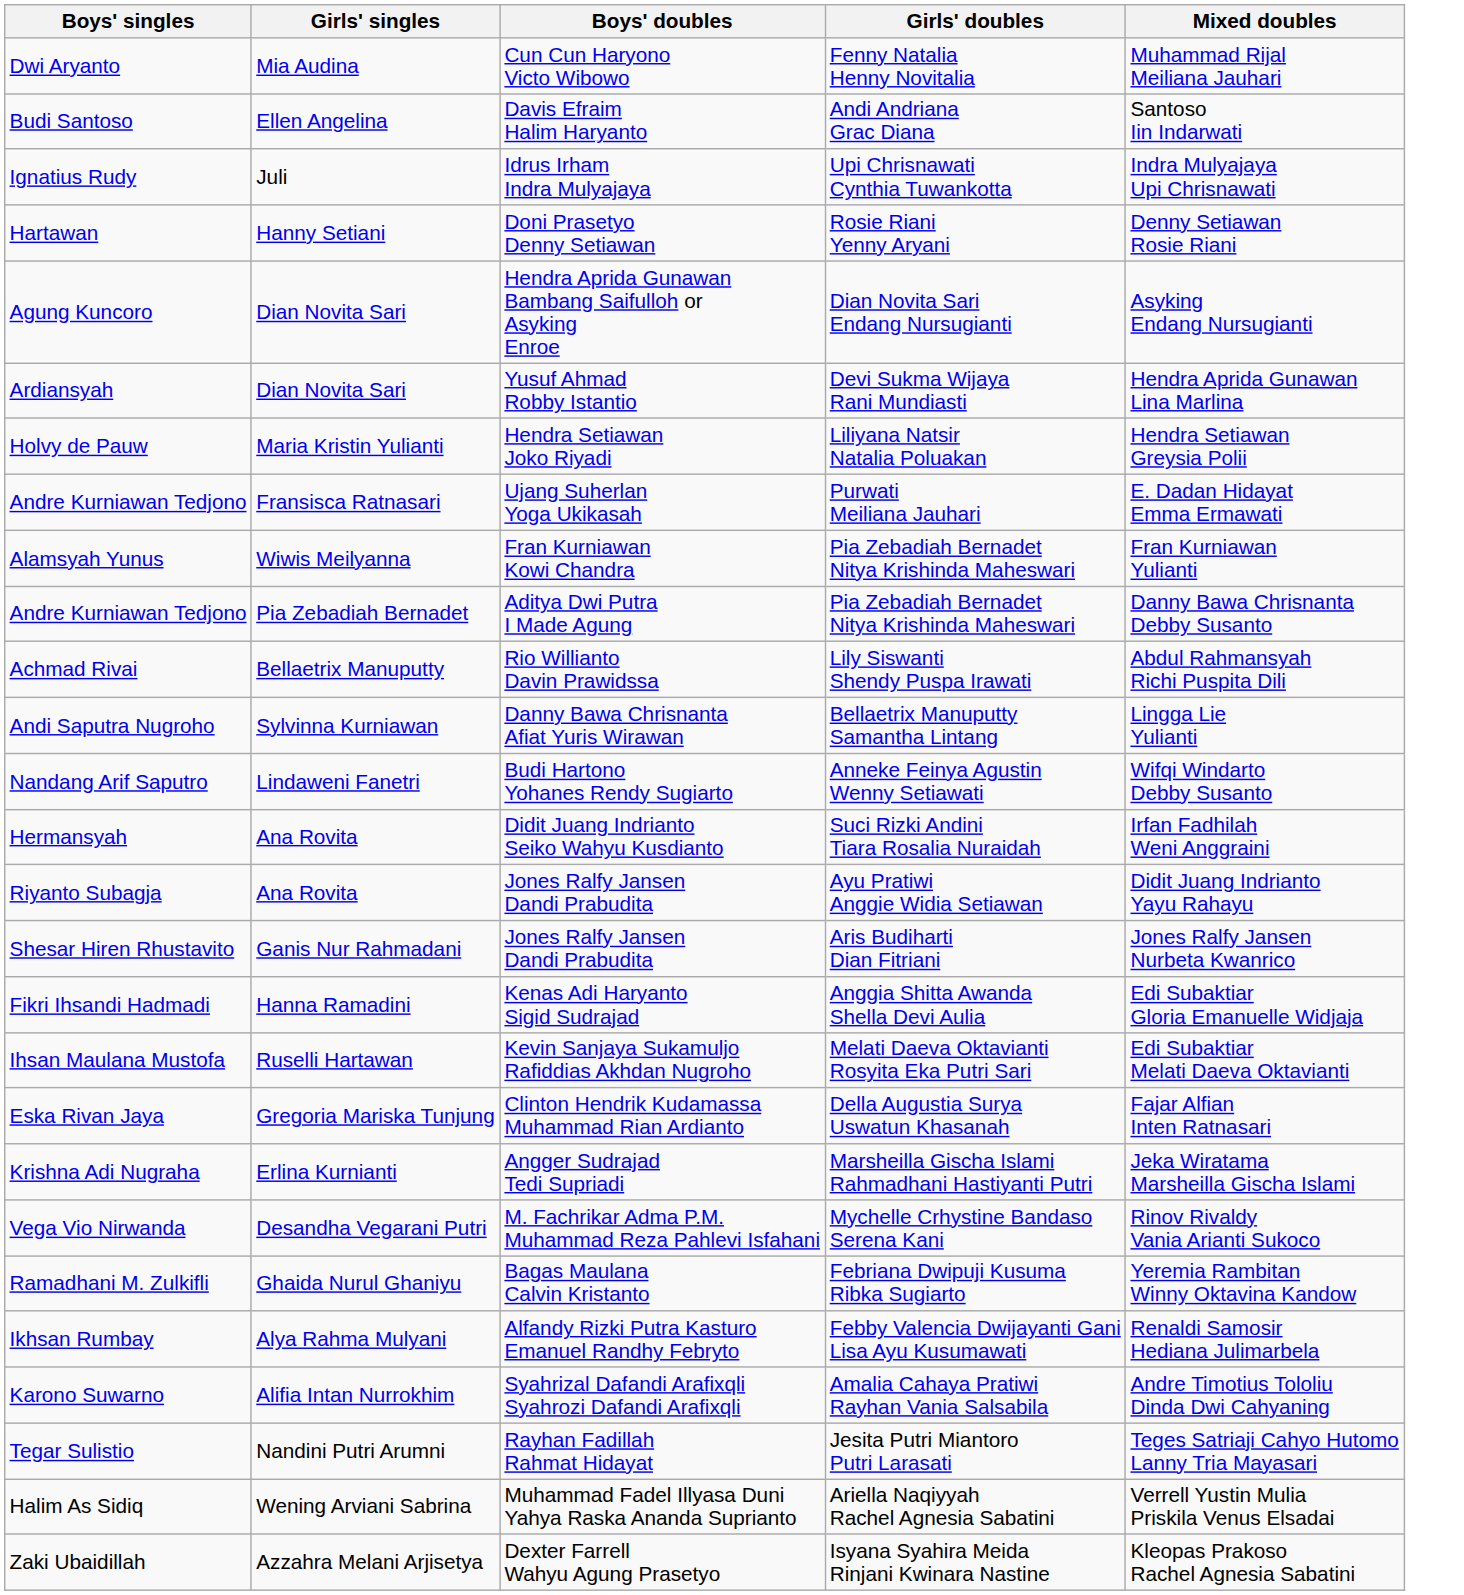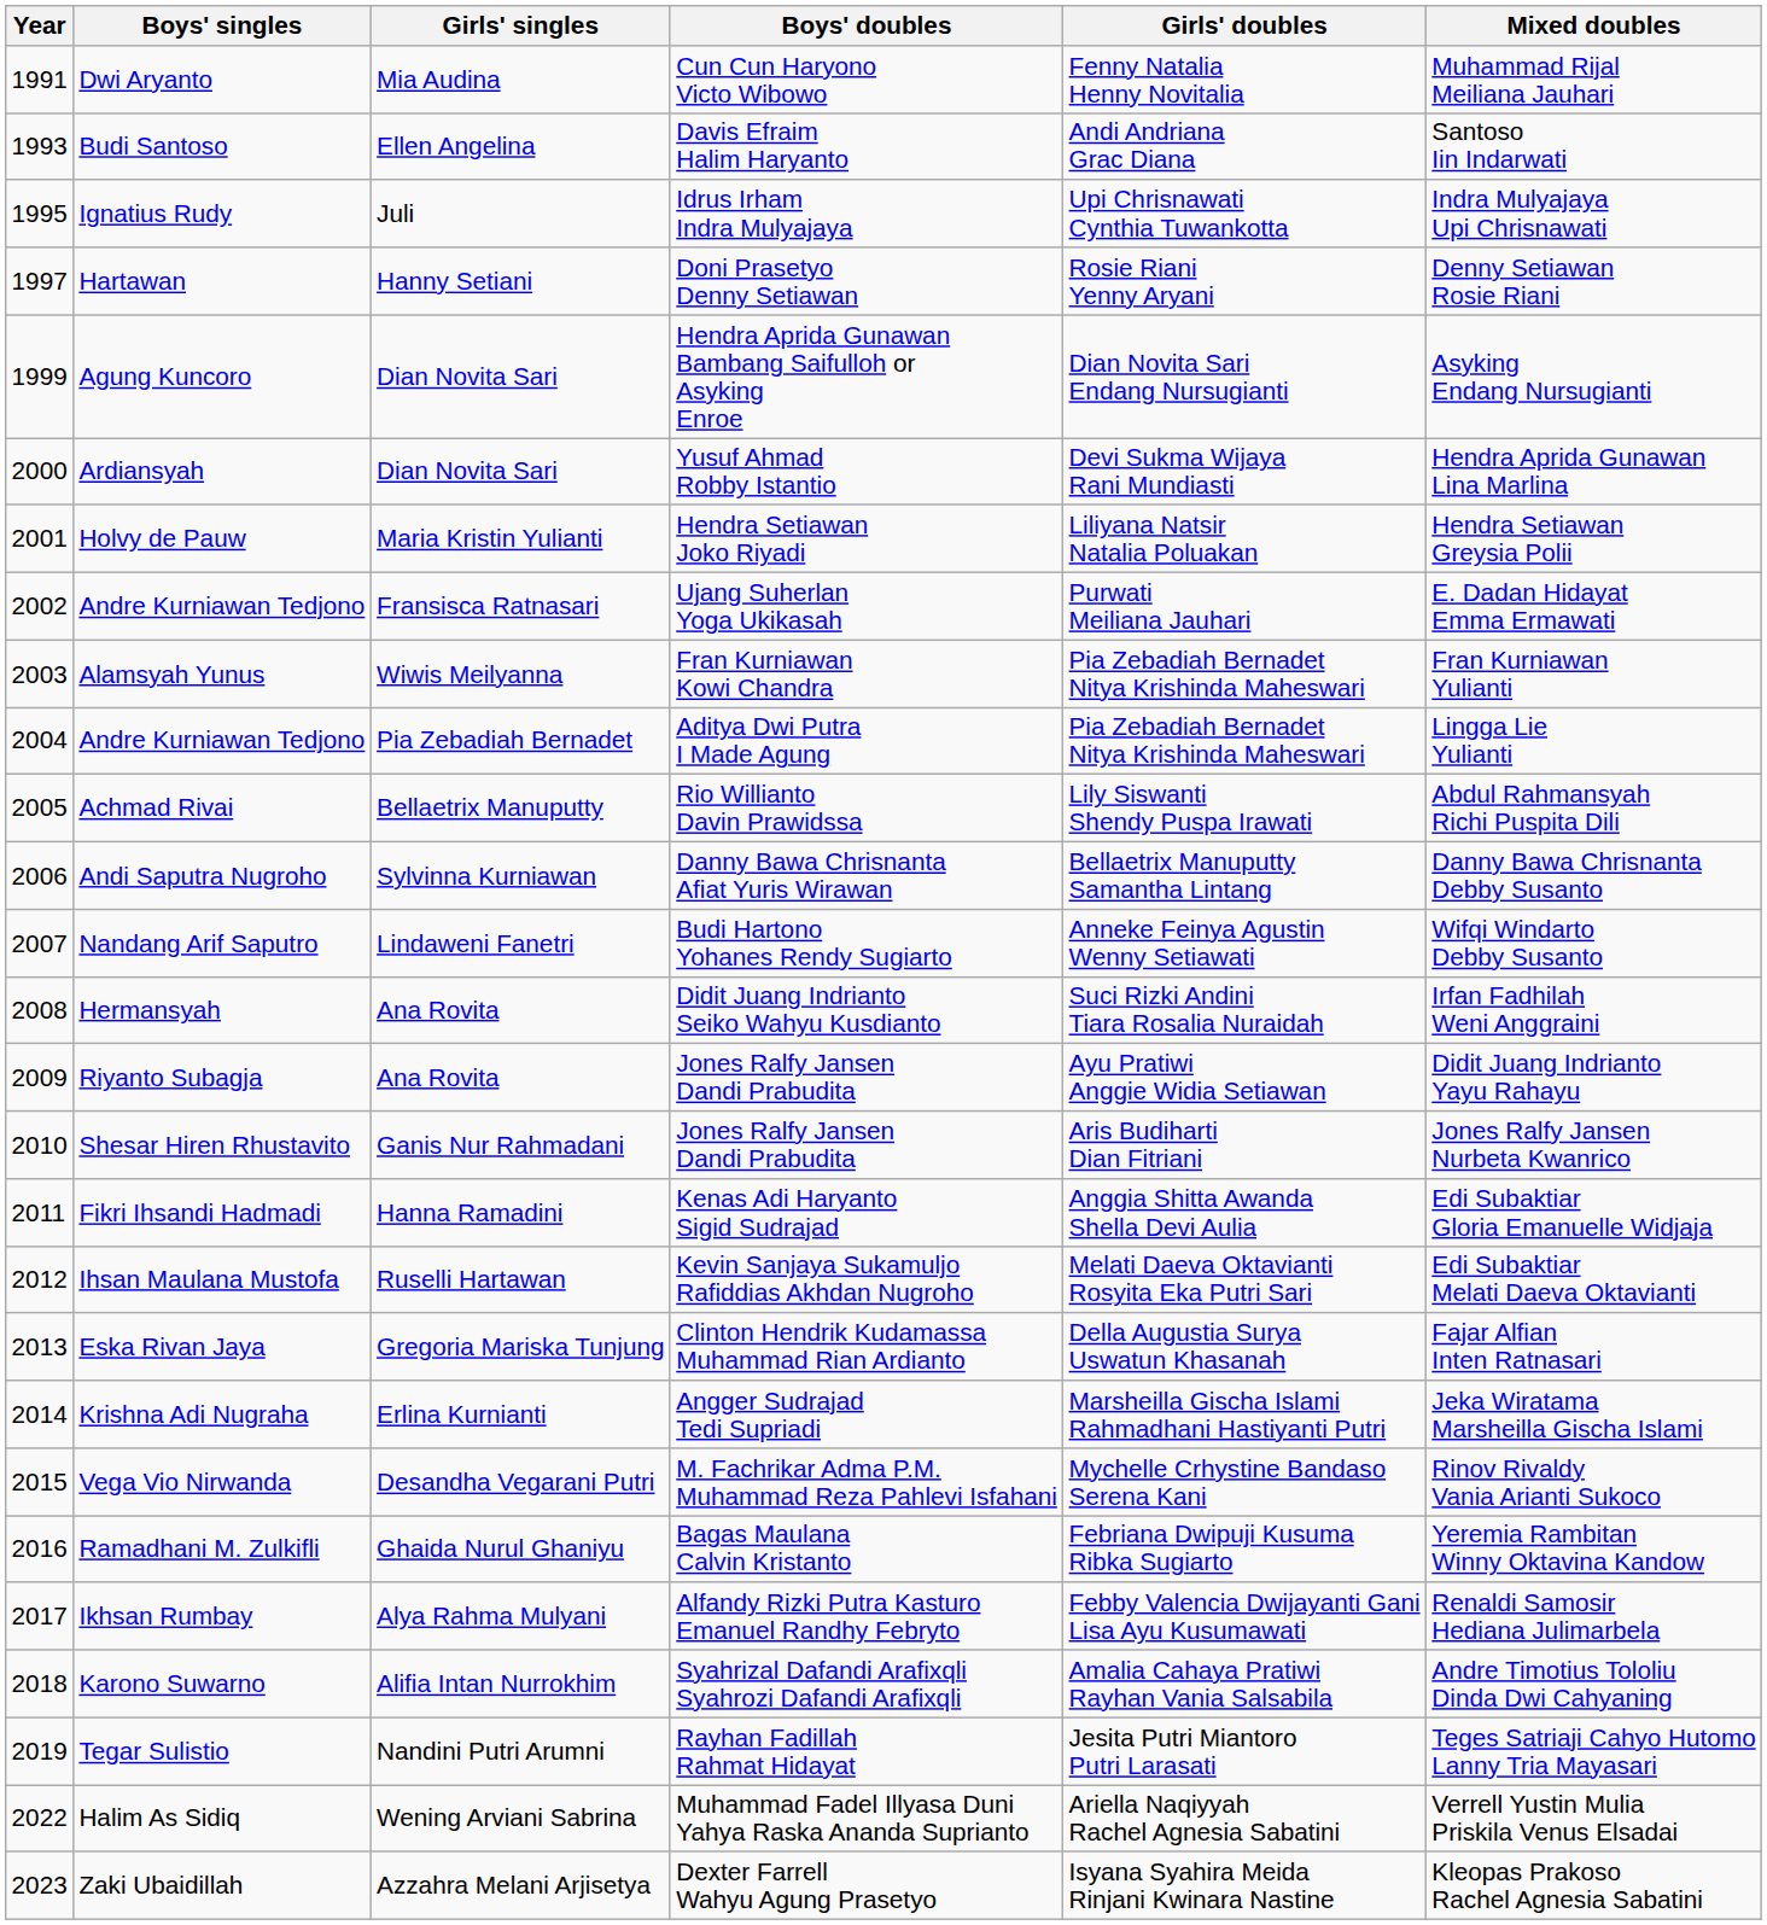+ column: Year | 1991 | 1993 | 1995 | 1997 | 1999 | 2000 | 2001 | 2002 | 2003 | 2004 | 2005 | 2006 | 2007 | 2008 | 2009 | 2010 | 2011 | 2012 | 2013 | 2014 | 2015 | 2016 | 2017 | 2018 | 2019 | 2022 | 2023
Andre Kurniawan Tedjono / Aditya Dwi Putra I Made Agung | Mixed doubles: Danny Bawa Chrisnanta Debby Susanto -> Lingga Lie Yulianti
Andi Saputra Nugroho | Mixed doubles: Lingga Lie Yulianti -> Danny Bawa Chrisnanta Debby Susanto
